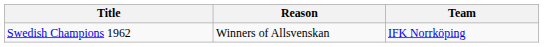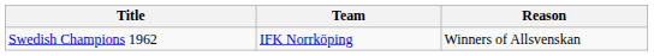columns swapped: Team <-> Reason
